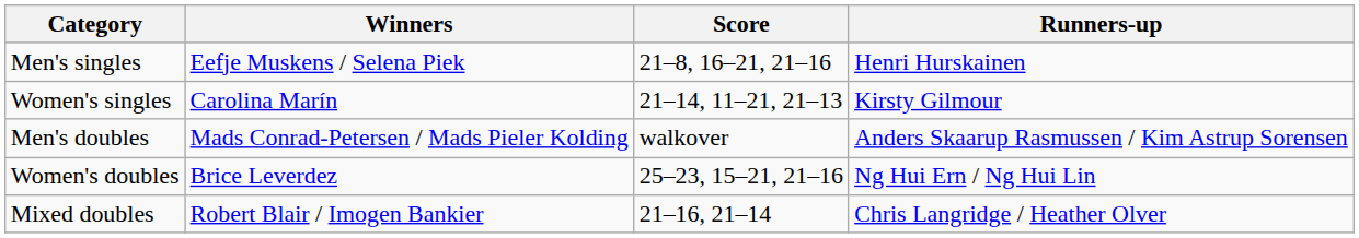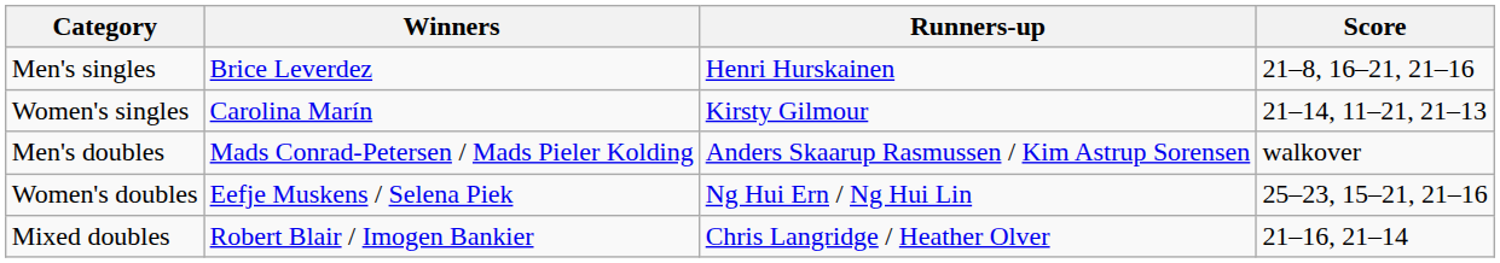columns swapped: Runners-up <-> Score
Men's singles | Winners: Eefje Muskens / Selena Piek -> Brice Leverdez
Women's doubles | Winners: Brice Leverdez -> Eefje Muskens / Selena Piek
